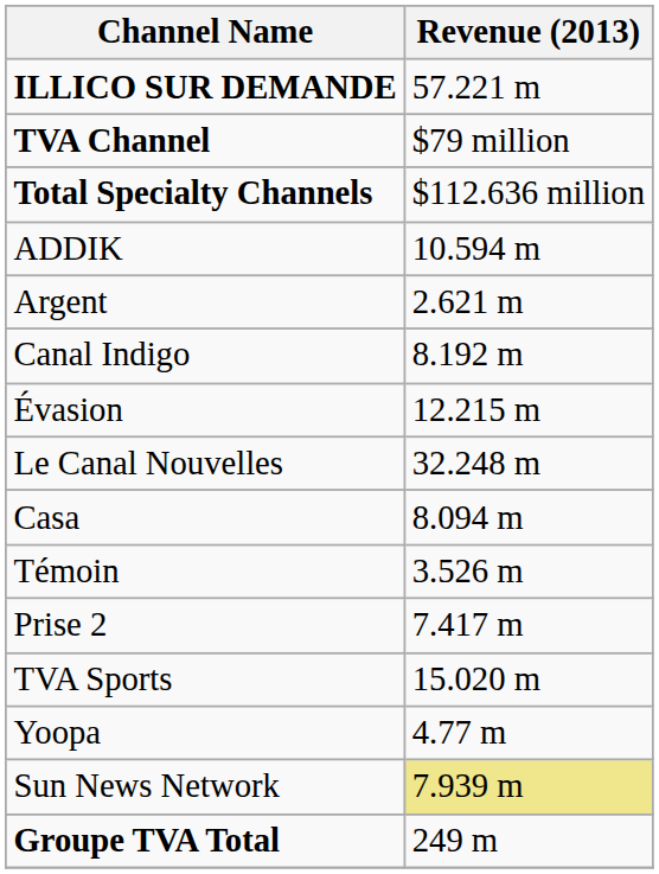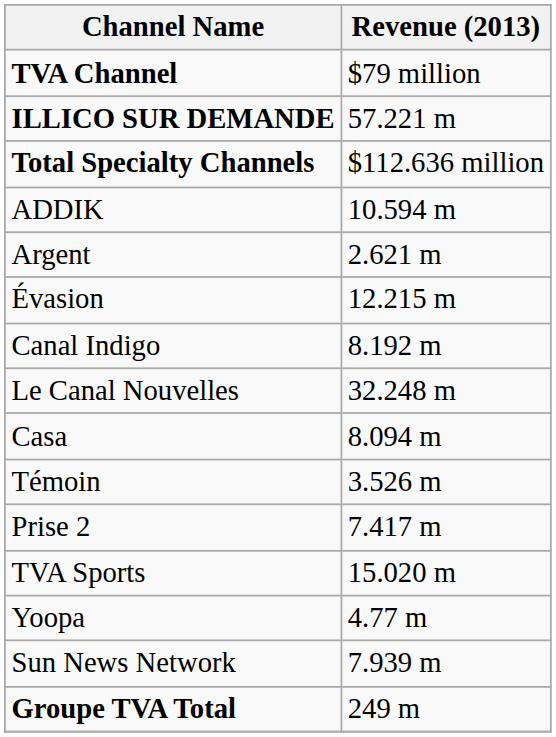rows swapped: TVA Channel <-> ILLICO SUR DEMANDE
rows swapped: Évasion <-> Canal Indigo
Sun News Network | Revenue (2013): khaki background -> no background
